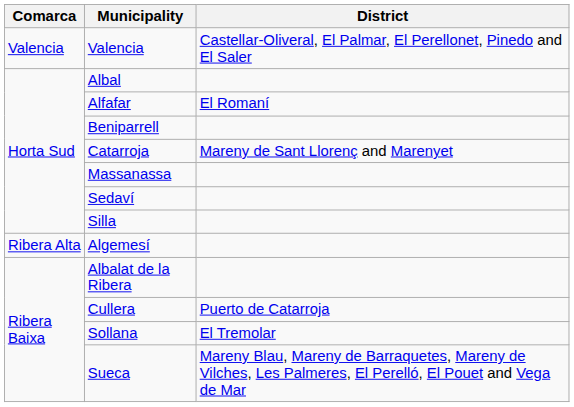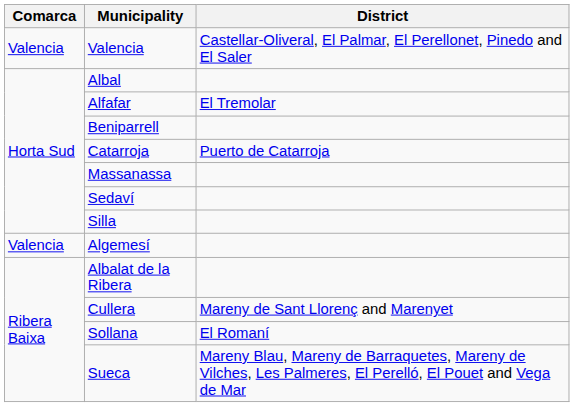Alfafar | District: El Romaní -> El Tremolar
Catarroja | District: Mareny de Sant Llorenç and Marenyet -> Puerto de Catarroja
Algemesí | Comarca: Ribera Alta -> Valencia
Cullera | District: Puerto de Catarroja -> Mareny de Sant Llorenç and Marenyet
Sollana | District: El Tremolar -> El Romaní
